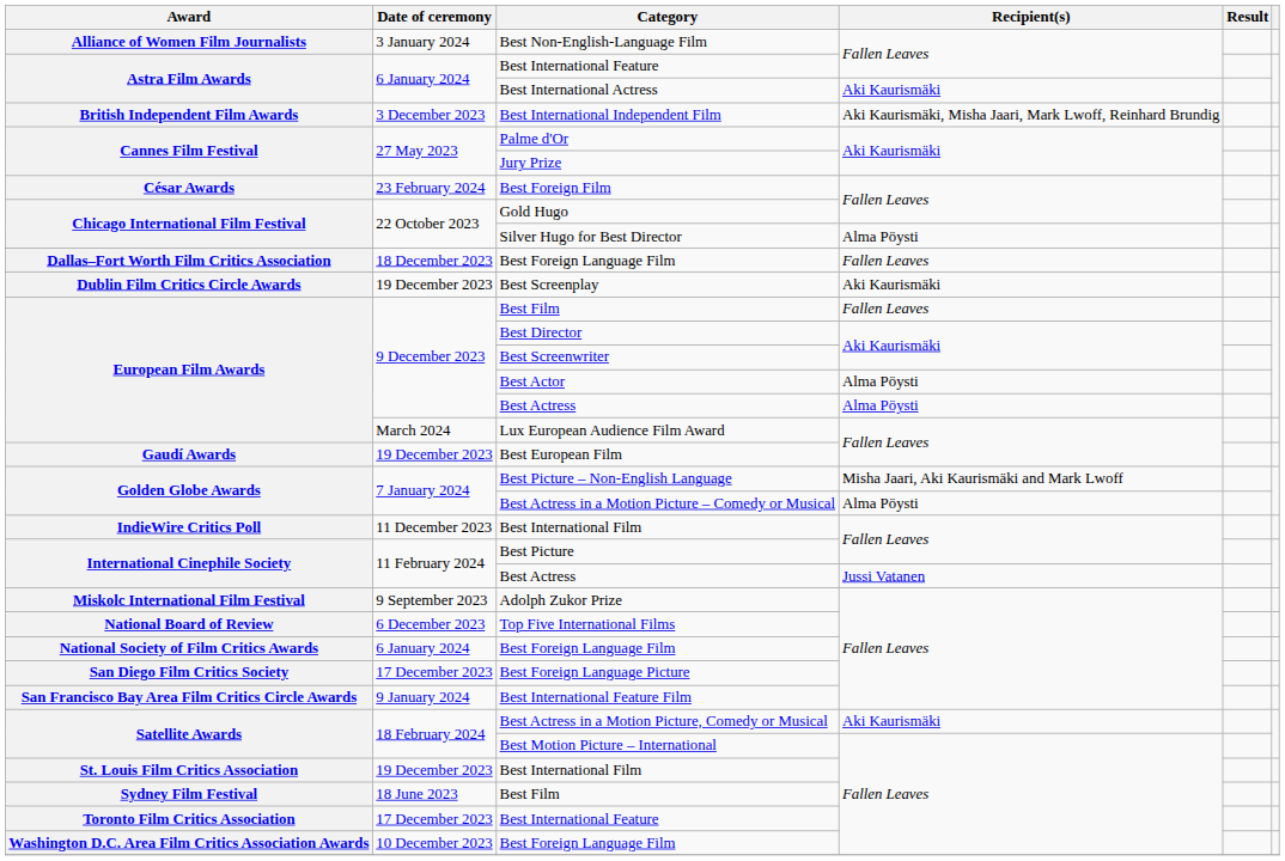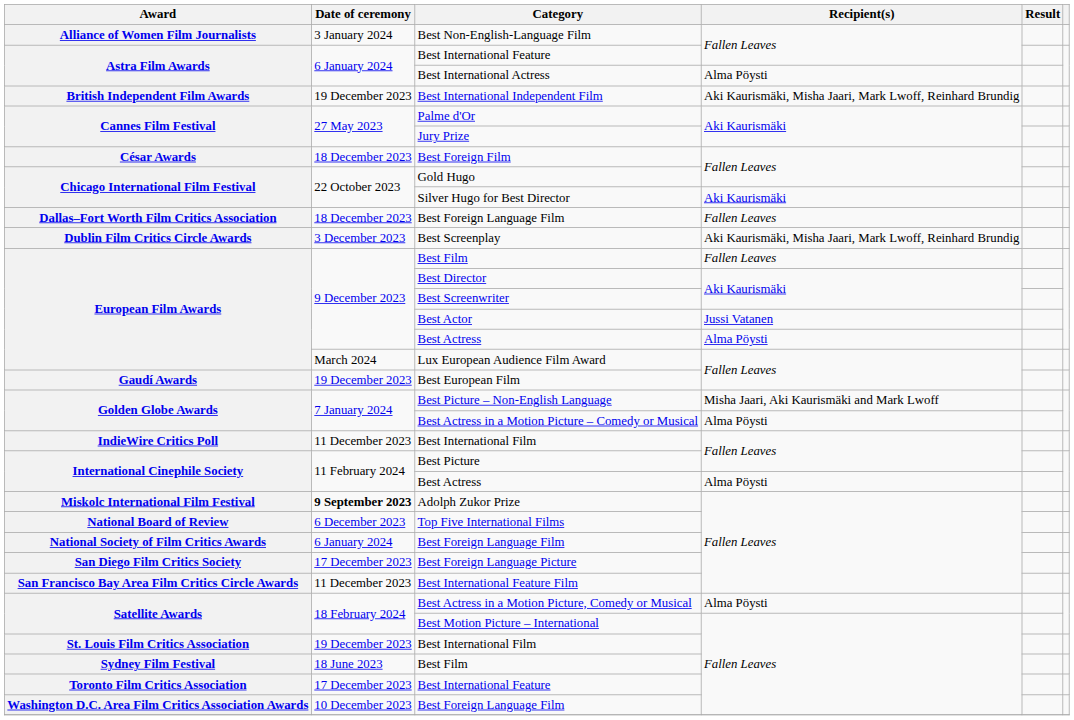Best International Actress | Recipient(s): Aki Kaurismäki -> Alma Pöysti
Best International Independent Film | Date of ceremony: 3 December 2023 -> 19 December 2023
Best Foreign Film | Date of ceremony: 23 February 2024 -> 18 December 2023
Silver Hugo for Best Director | Recipient(s): Alma Pöysti -> Aki Kaurismäki
Best Screenplay | Date of ceremony: 19 December 2023 -> 3 December 2023
Best Screenplay | Recipient(s): Aki Kaurismäki -> Aki Kaurismäki, Misha Jaari, Mark Lwoff, Reinhard Brundig
Best Actor | Recipient(s): Alma Pöysti -> Jussi Vatanen
International Cinephile Society / Best Actress | Recipient(s): Jussi Vatanen -> Alma Pöysti
Adolph Zukor Prize | Date of ceremony: normal -> bold
Best International Feature Film | Date of ceremony: 9 January 2024 -> 11 December 2023
Best Actress in a Motion Picture, Comedy or Musical | Recipient(s): Aki Kaurismäki -> Alma Pöysti
